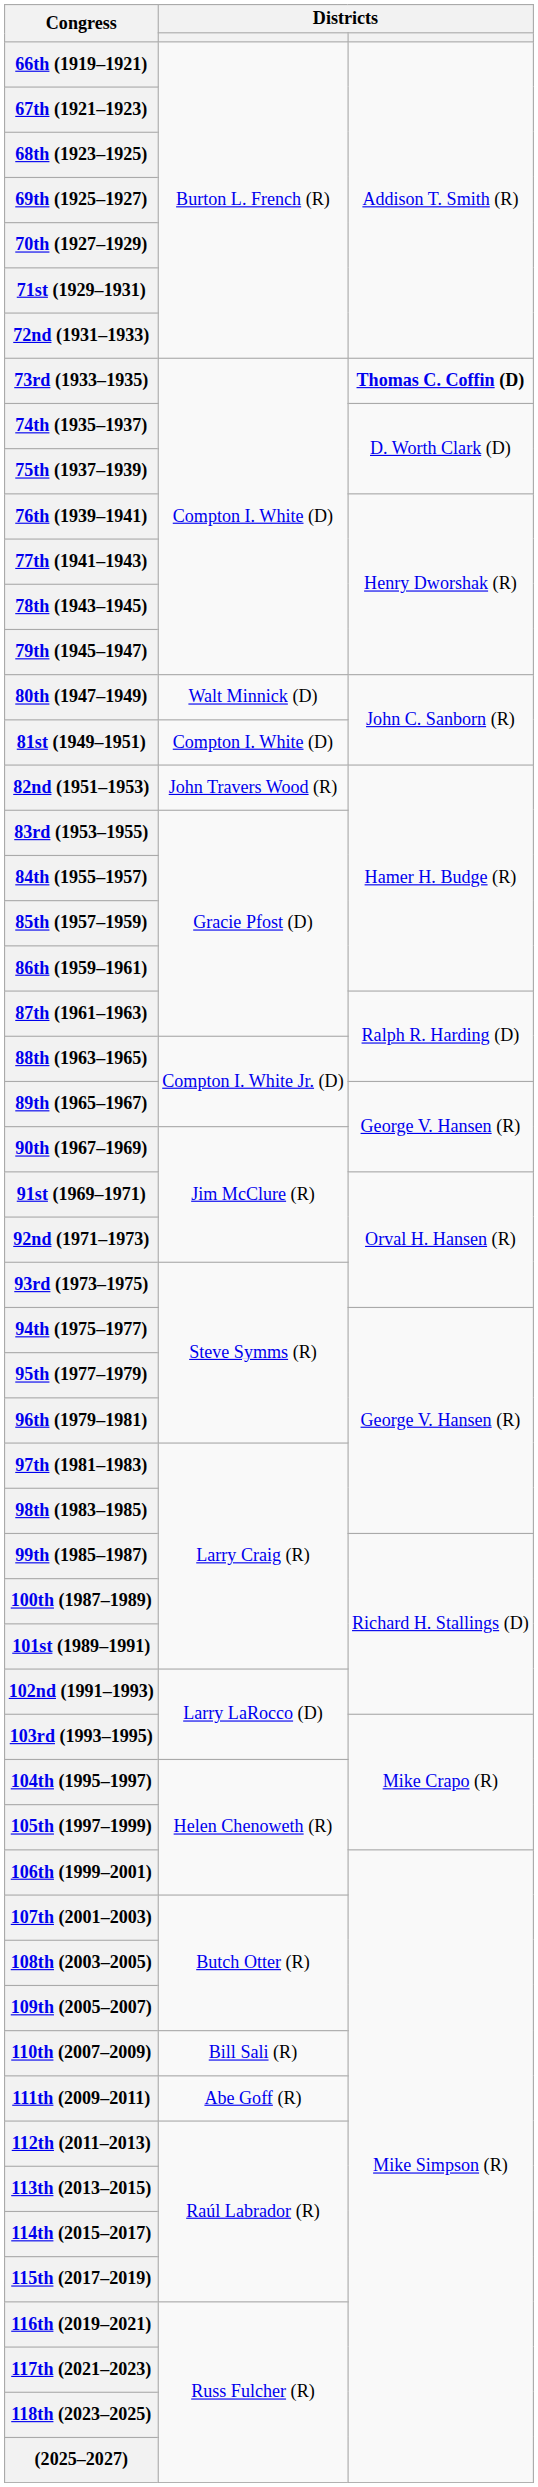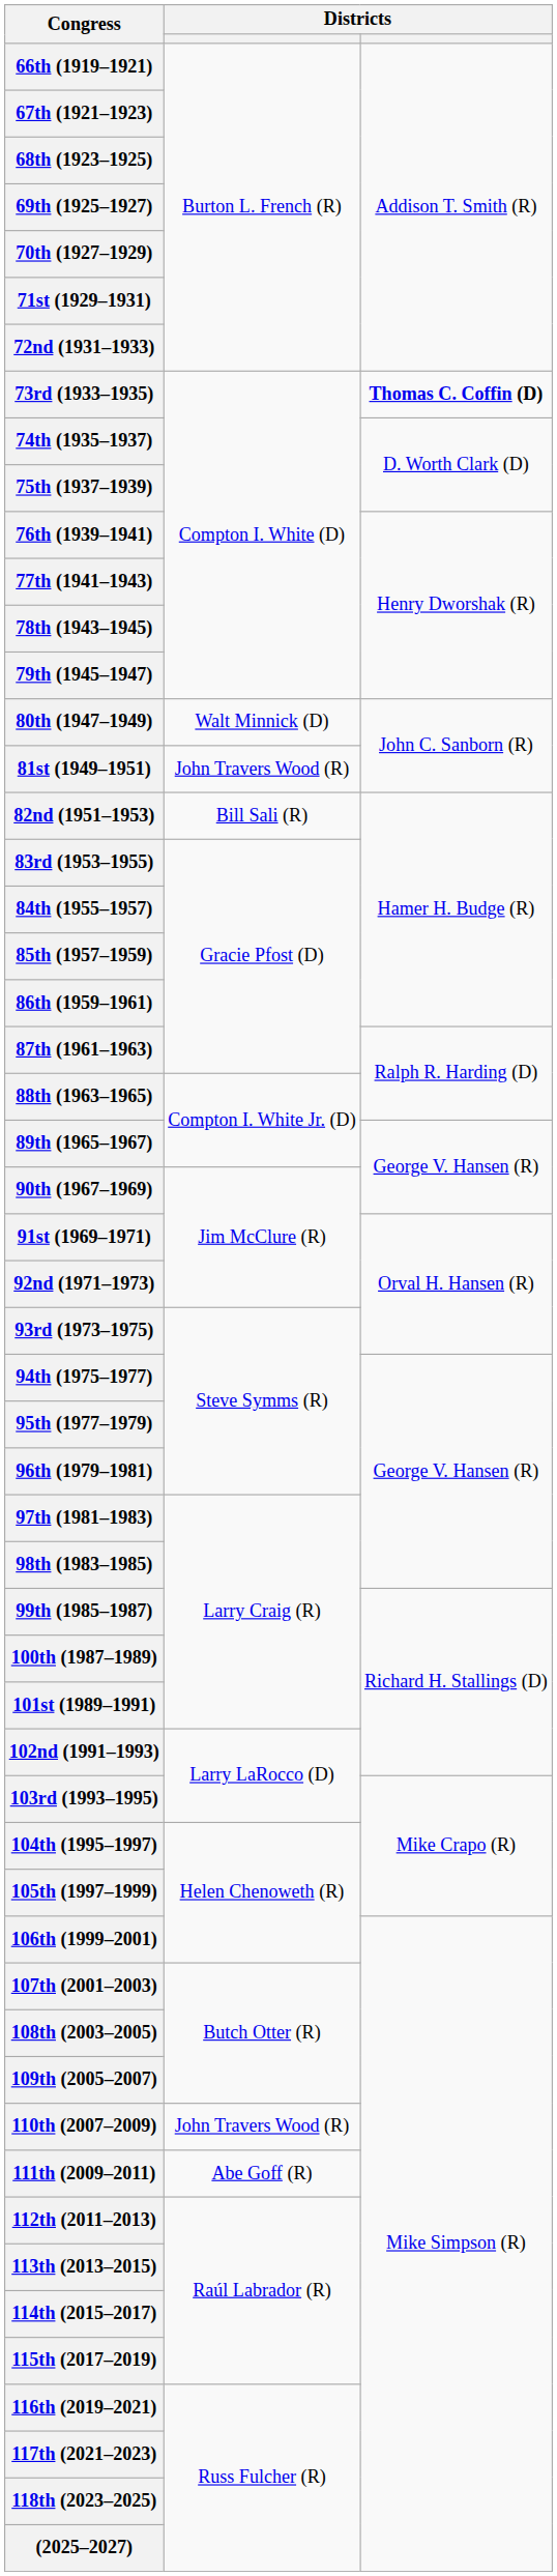81st (1949–1951) | column 2: Compton I. White (D) -> John Travers Wood (R)
82nd (1951–1953) | column 2: John Travers Wood (R) -> Bill Sali (R)
110th (2007–2009) | column 2: Bill Sali (R) -> John Travers Wood (R)
